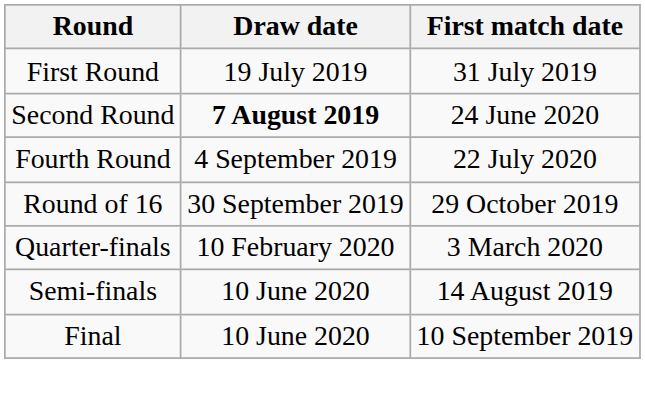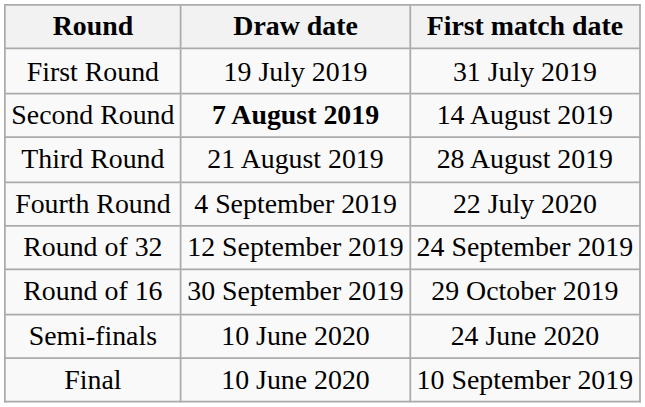Second Round | First match date: 24 June 2020 -> 14 August 2019
+ row: Third Round | 21 August 2019 | 28 August 2019
+ row: Round of 32 | 12 September 2019 | 24 September 2019
- row: Quarter-finals | 10 February 2020 | 3 March 2020
Semi-finals | First match date: 14 August 2019 -> 24 June 2020
